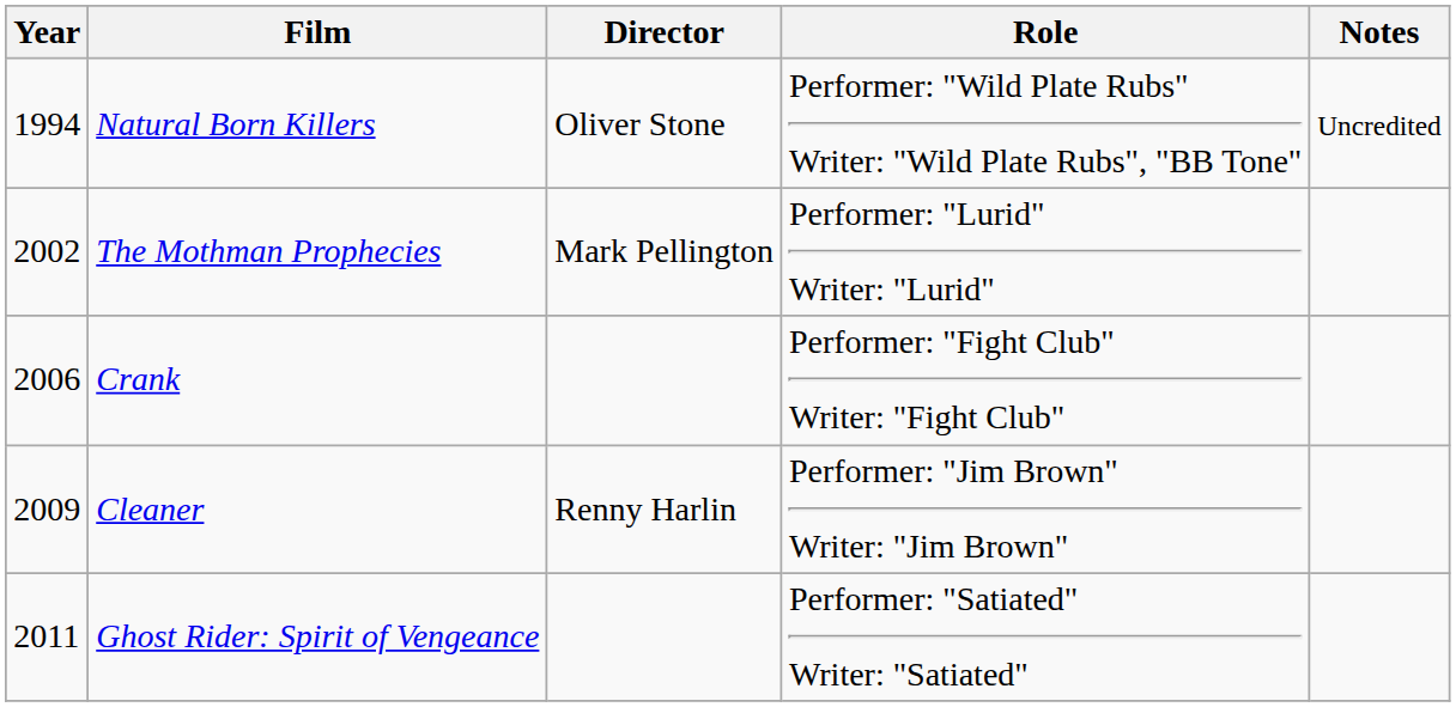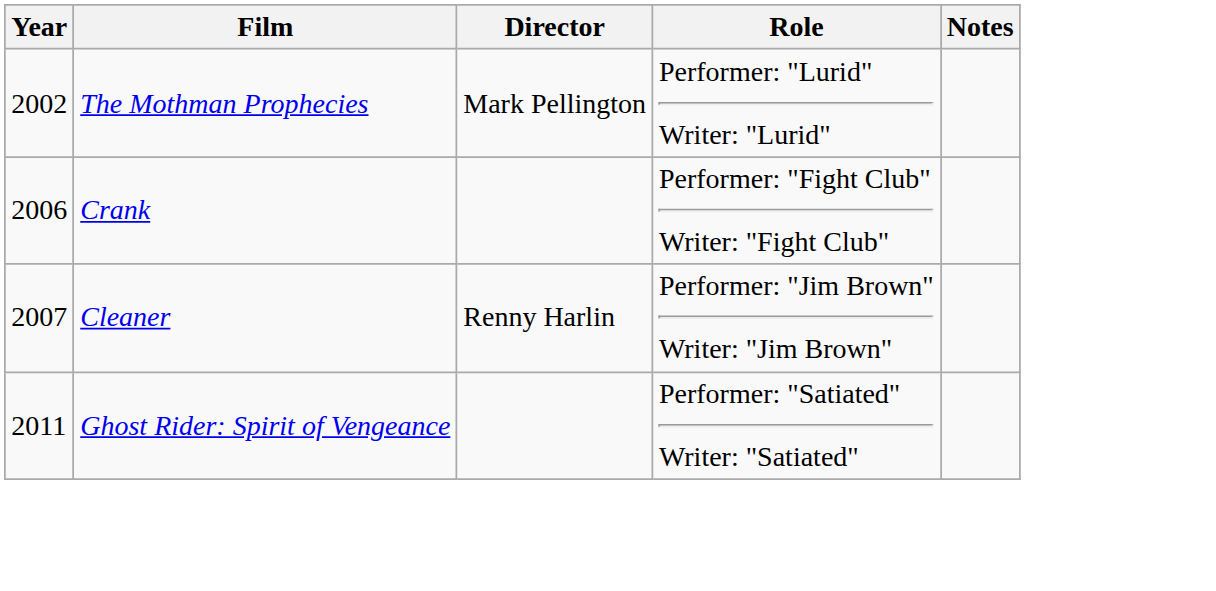- row: 1994 | Natural Born Killers | Oliver Stone | Performer: "Wild Plate Rubs" Writer: "Wild Plate Rubs", "BB Tone" | Uncredited
Cleaner | Year: 2009 -> 2007
